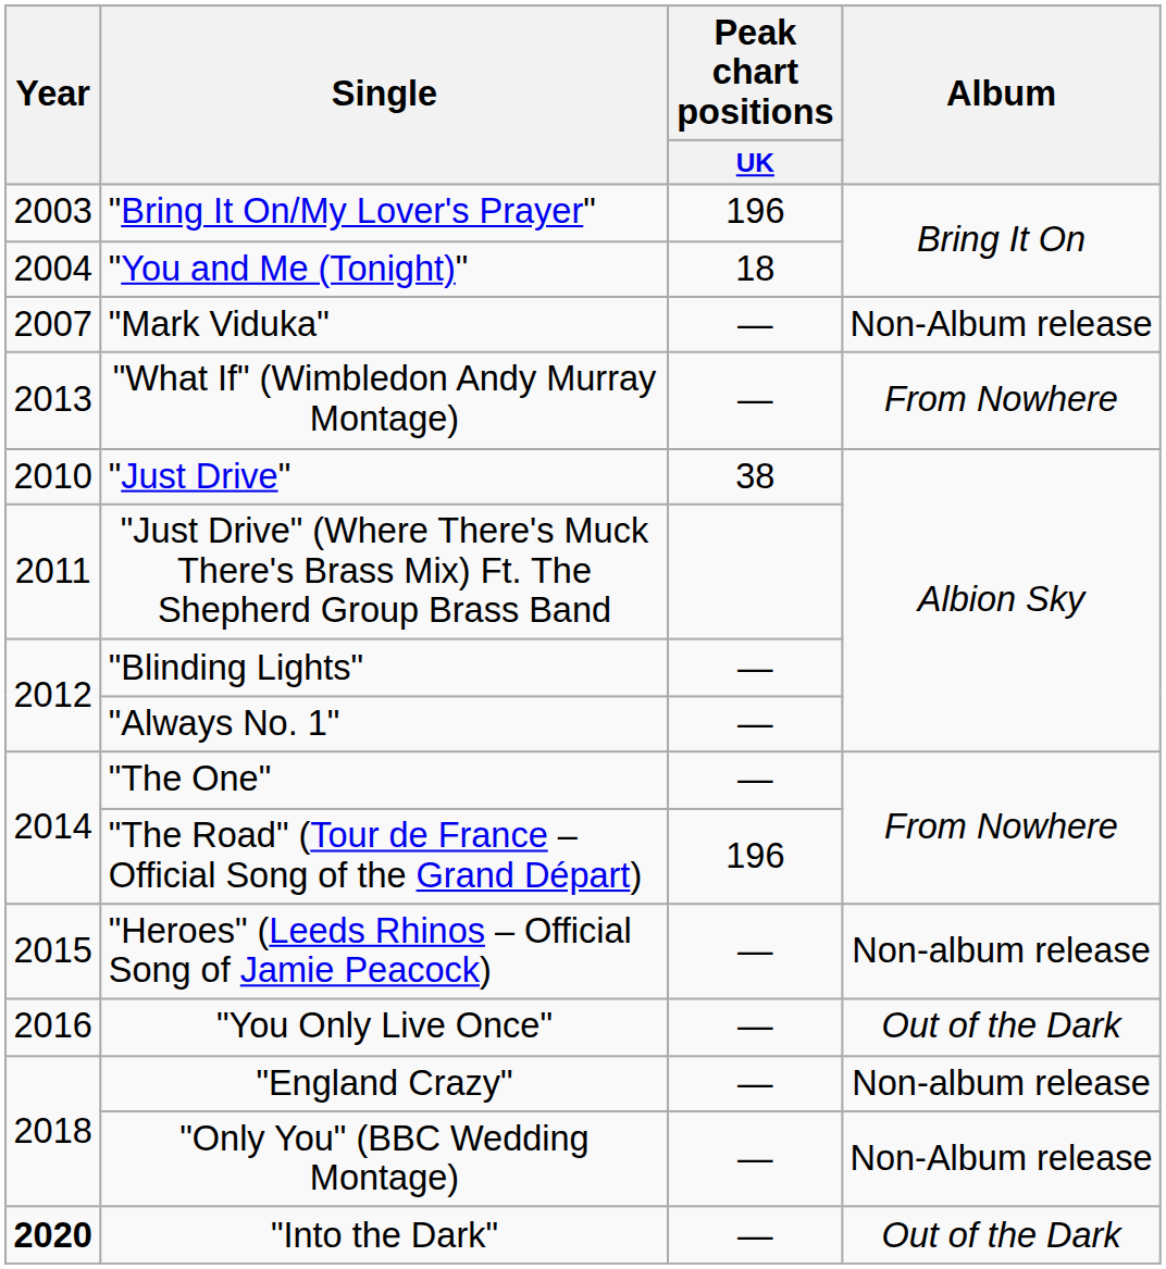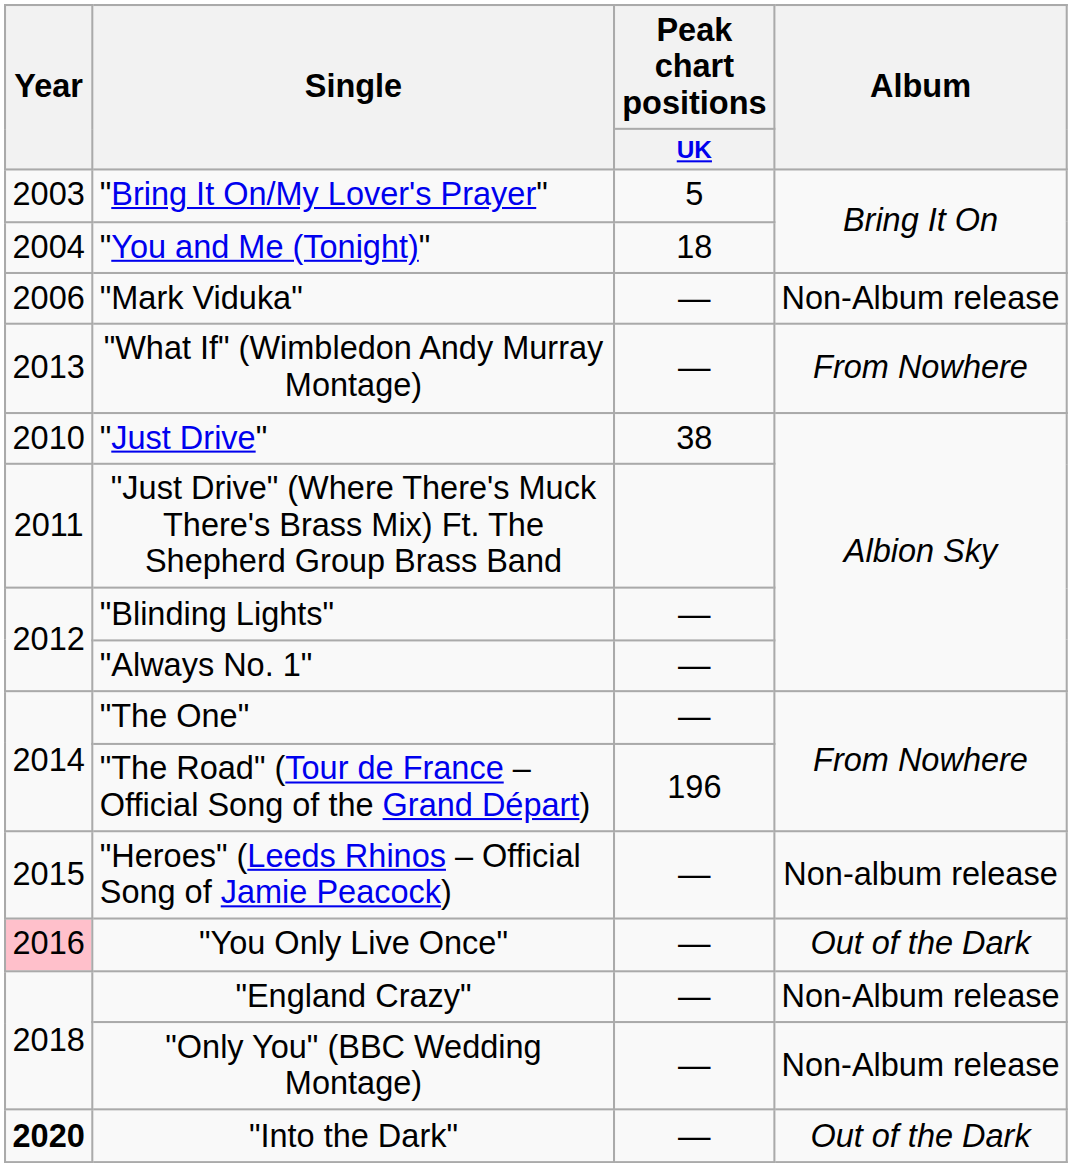"Bring It On/My Lover's Prayer" | Peak chart positions / UK: 196 -> 5
"Mark Viduka" | Year: 2007 -> 2006
"You Only Live Once" | Year: no background -> pink background
"England Crazy" | Album: Non-album release -> Non-Album release
